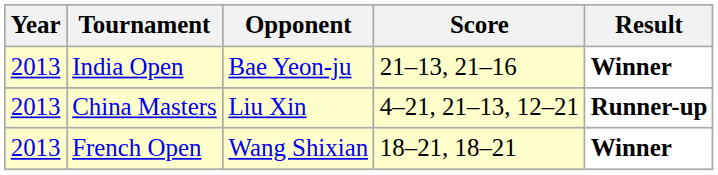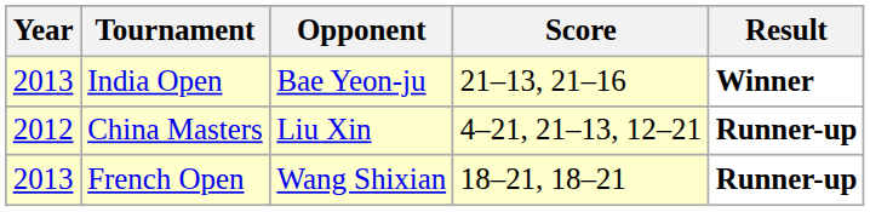China Masters | Year: 2013 -> 2012
French Open | Result: Winner -> Runner-up
